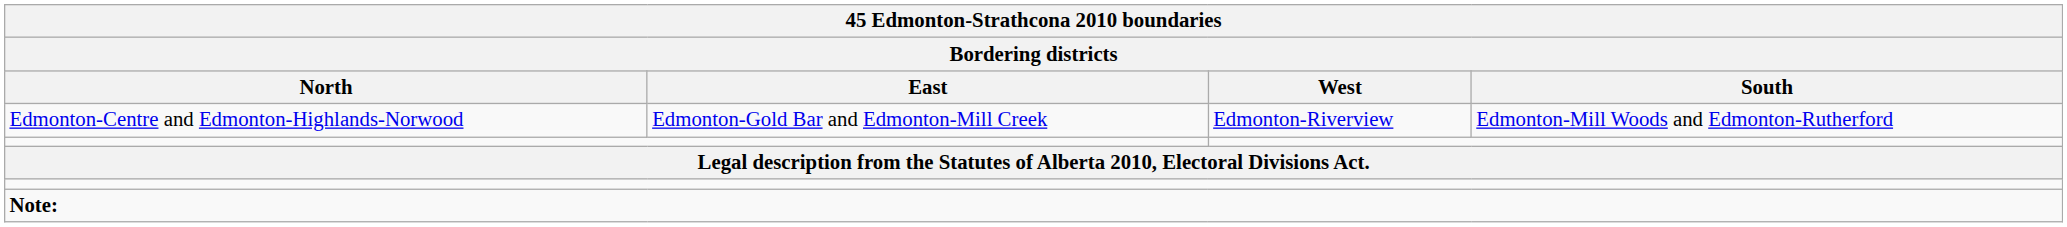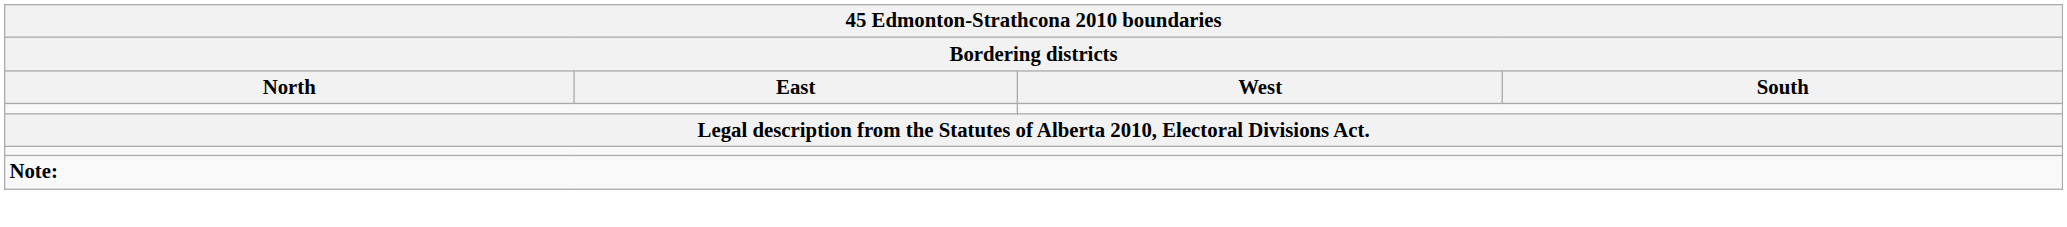- row: Edmonton-Centre and Edmonton-Highlands-Norwood | Edmonton-Gold Bar and Edmonton-Mill Creek | Edmonton-Riverview | Edmonton-Mill Woods and Edmonton-Rutherford
